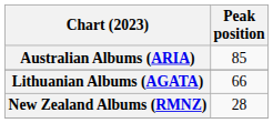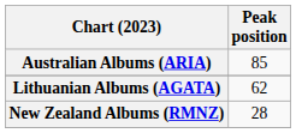Lithuanian Albums (AGATA) | Peak position: 66 -> 62
